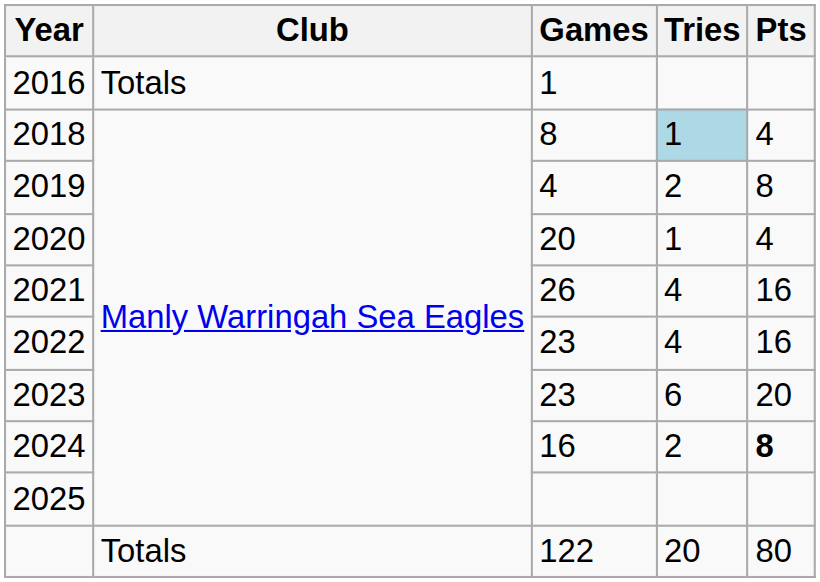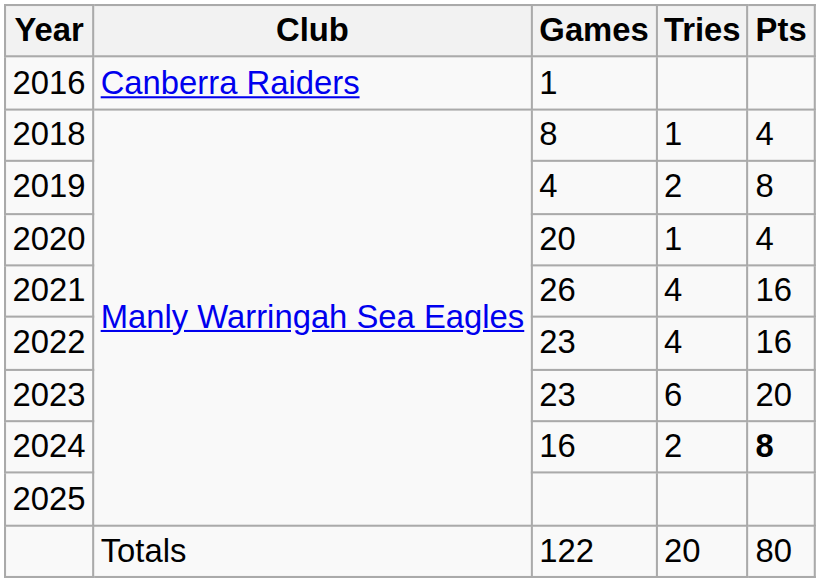2016 | Club: Totals -> Canberra Raiders
2018 | Tries: lightblue background -> no background
